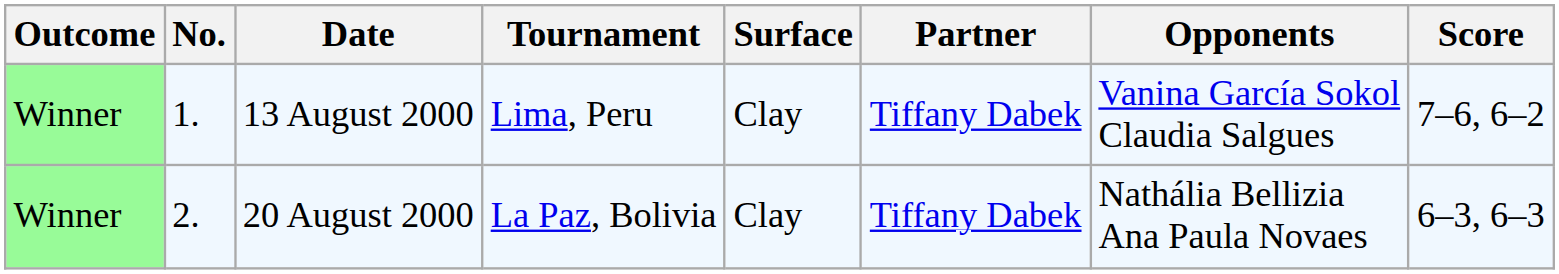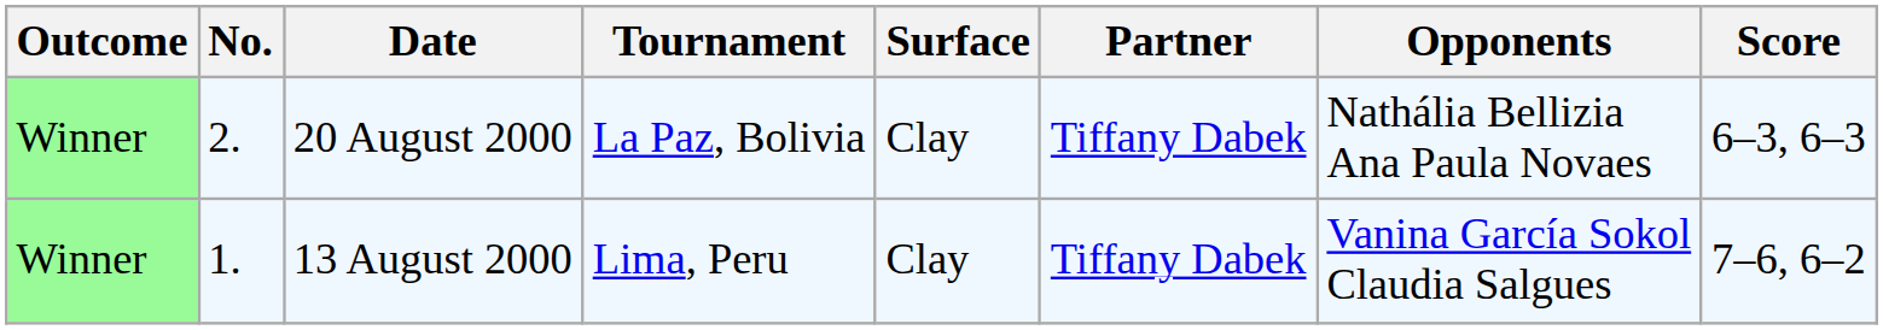rows swapped: 13 August 2000 <-> 20 August 2000
